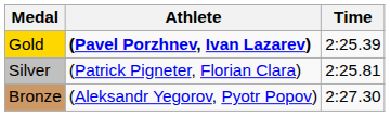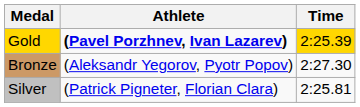Gold | Time: no background -> gold background
rows swapped: Silver <-> Bronze
